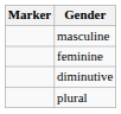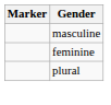- row: diminutive
